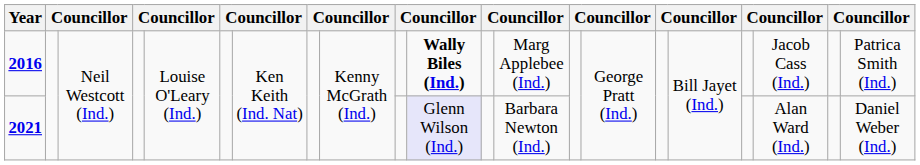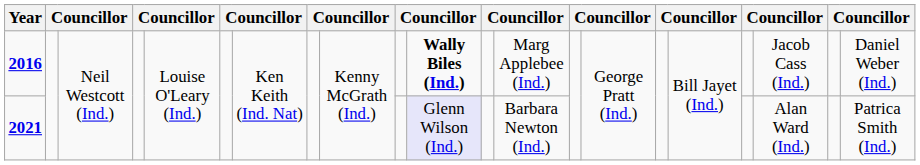2016 | column 21: Patrica Smith (Ind.) -> Daniel Weber (Ind.)
2021 | column 21: Daniel Weber (Ind.) -> Patrica Smith (Ind.)
